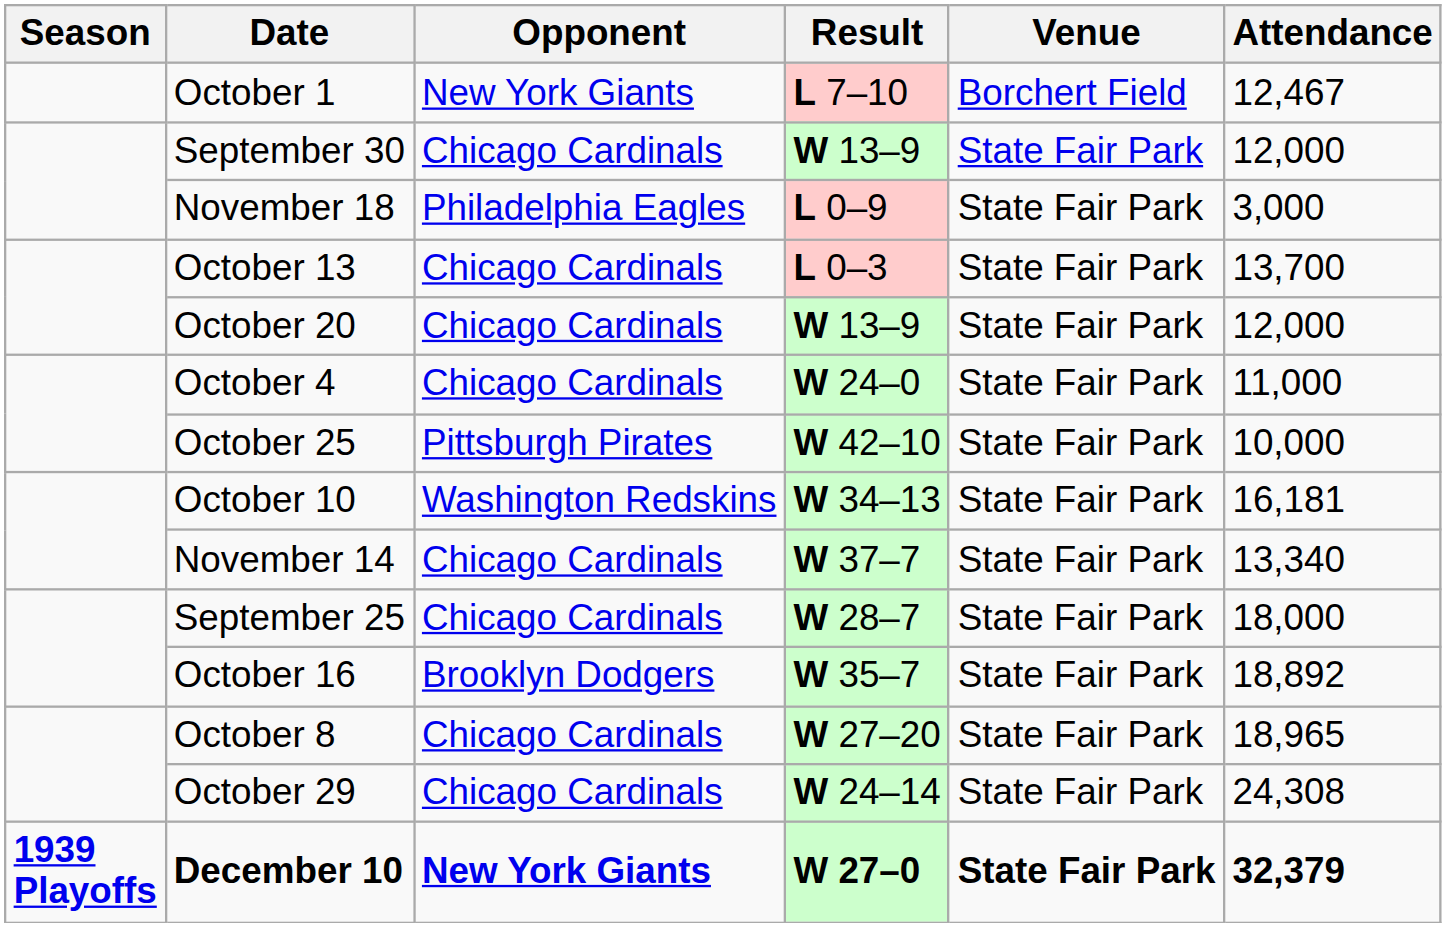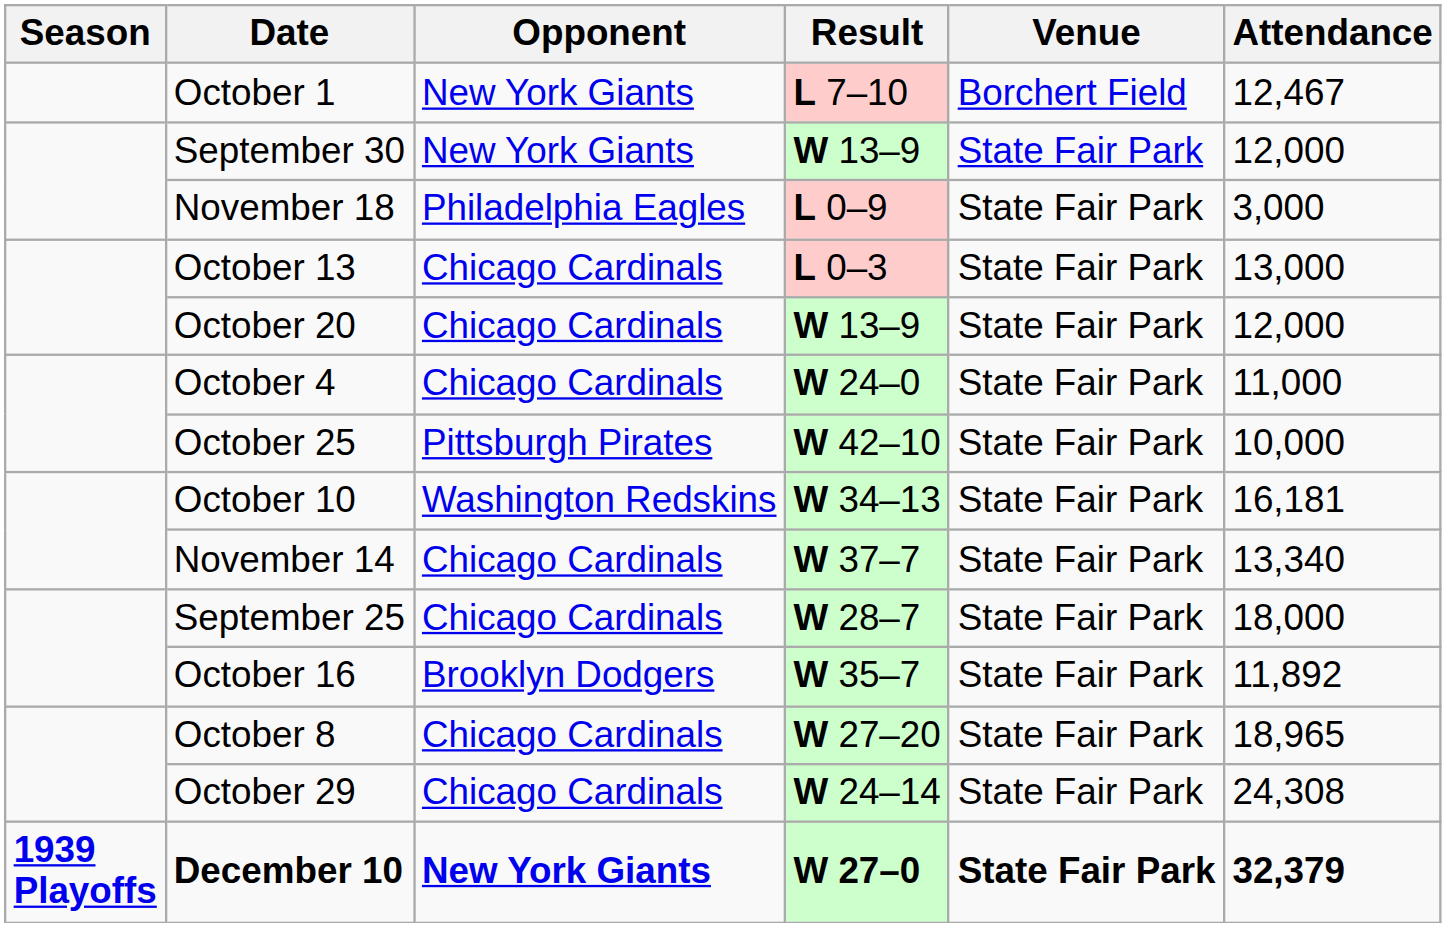September 30 | Opponent: Chicago Cardinals -> New York Giants
October 13 | Attendance: 13,700 -> 13,000
October 16 | Attendance: 18,892 -> 11,892
